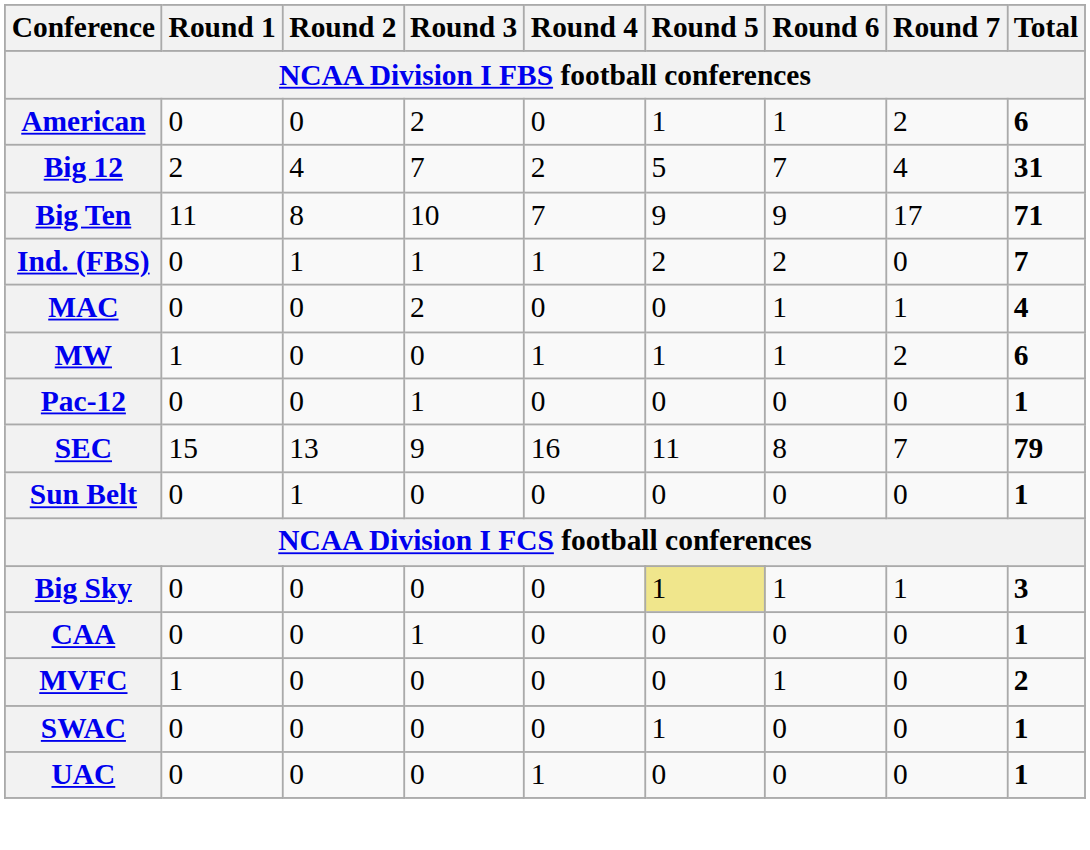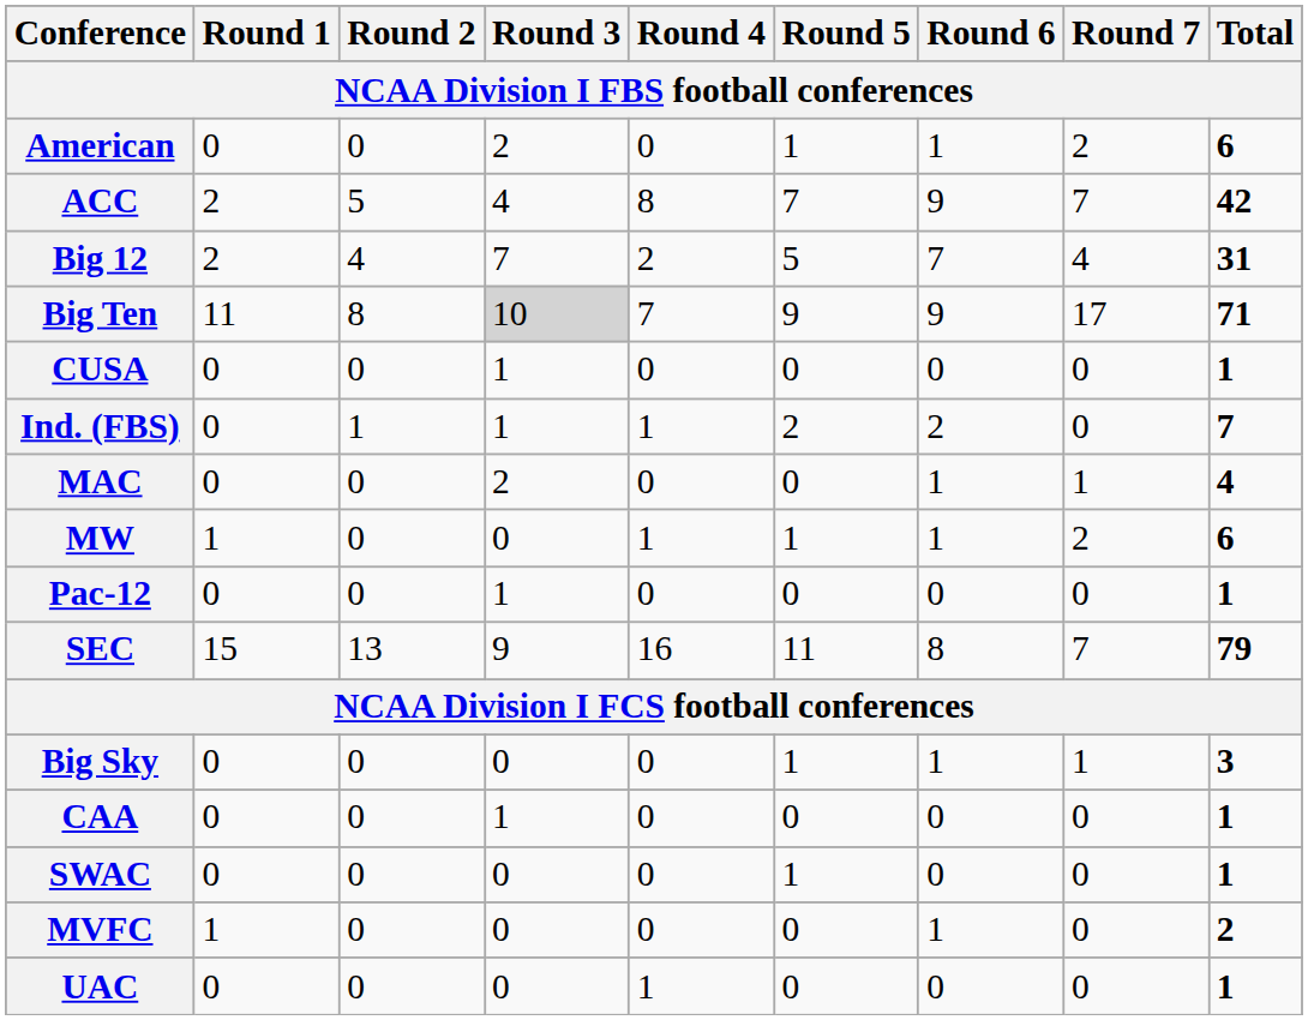+ row: ACC | 2 | 5 | 4 | 8 | 7 | 9 | 7 | 42
Big Ten | Round 3: no background -> lightgrey background
+ row: CUSA | 0 | 0 | 1 | 0 | 0 | 0 | 0 | 1
- row: Sun Belt | 0 | 1 | 0 | 0 | 0 | 0 | 0 | 1
Big Sky | Round 5: khaki background -> no background
rows swapped: MVFC <-> SWAC
